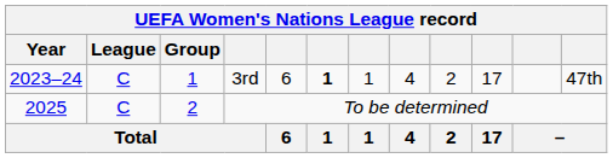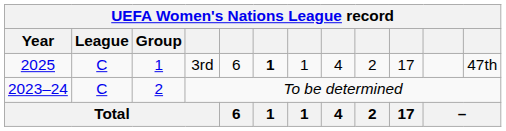3rd | Year: 2023–24 -> 2025
To be determined | Year: 2025 -> 2023–24
